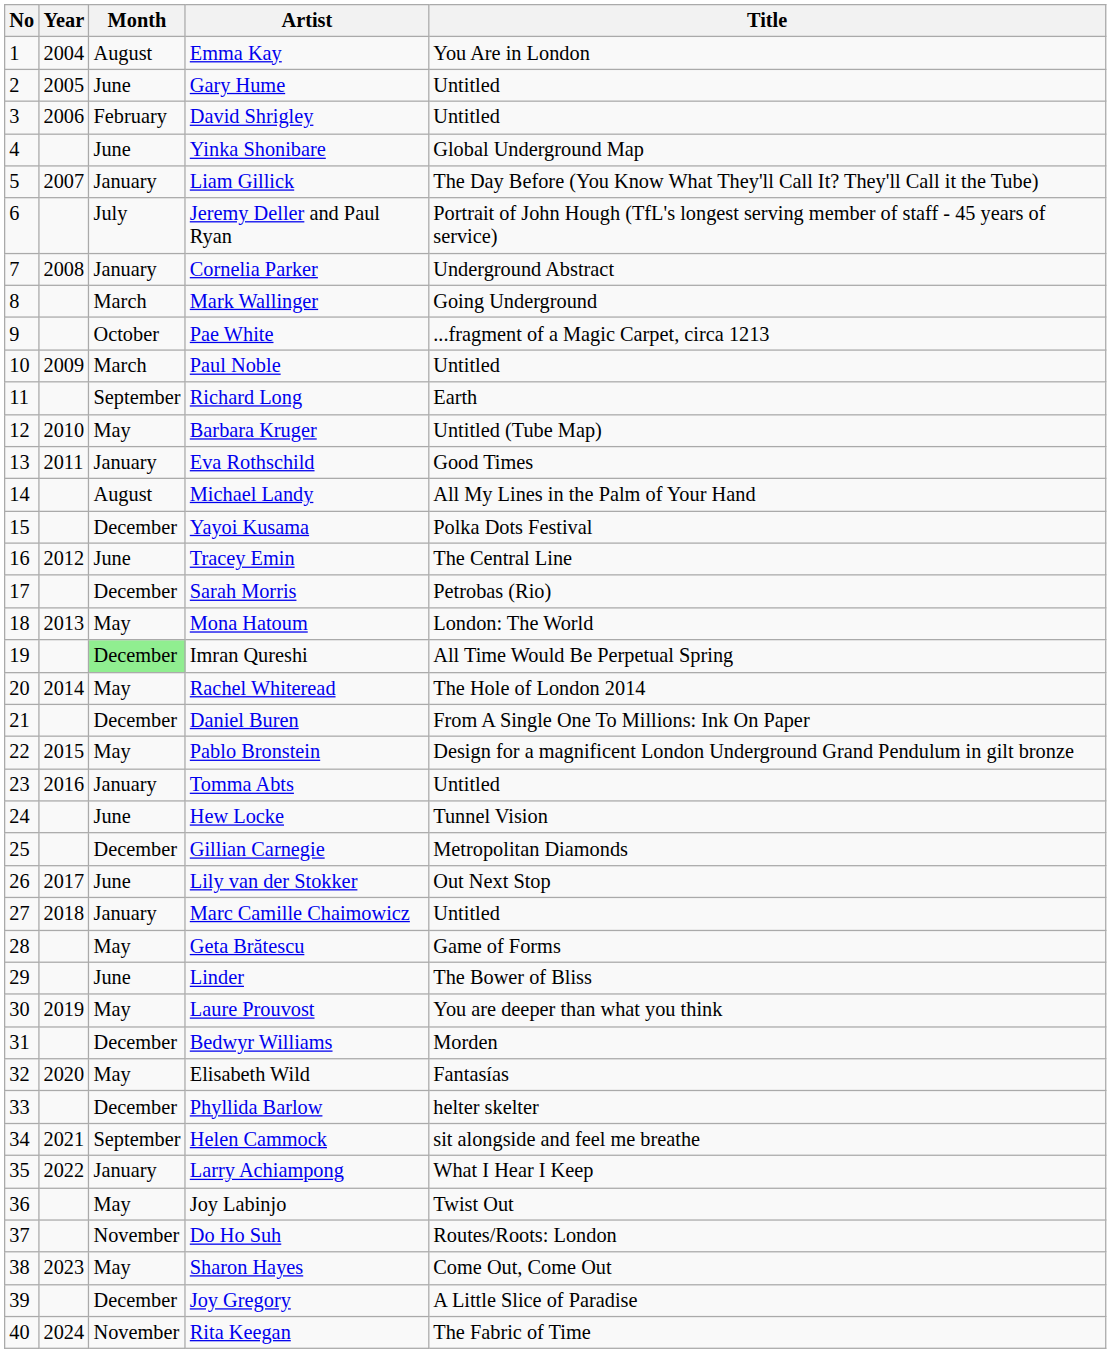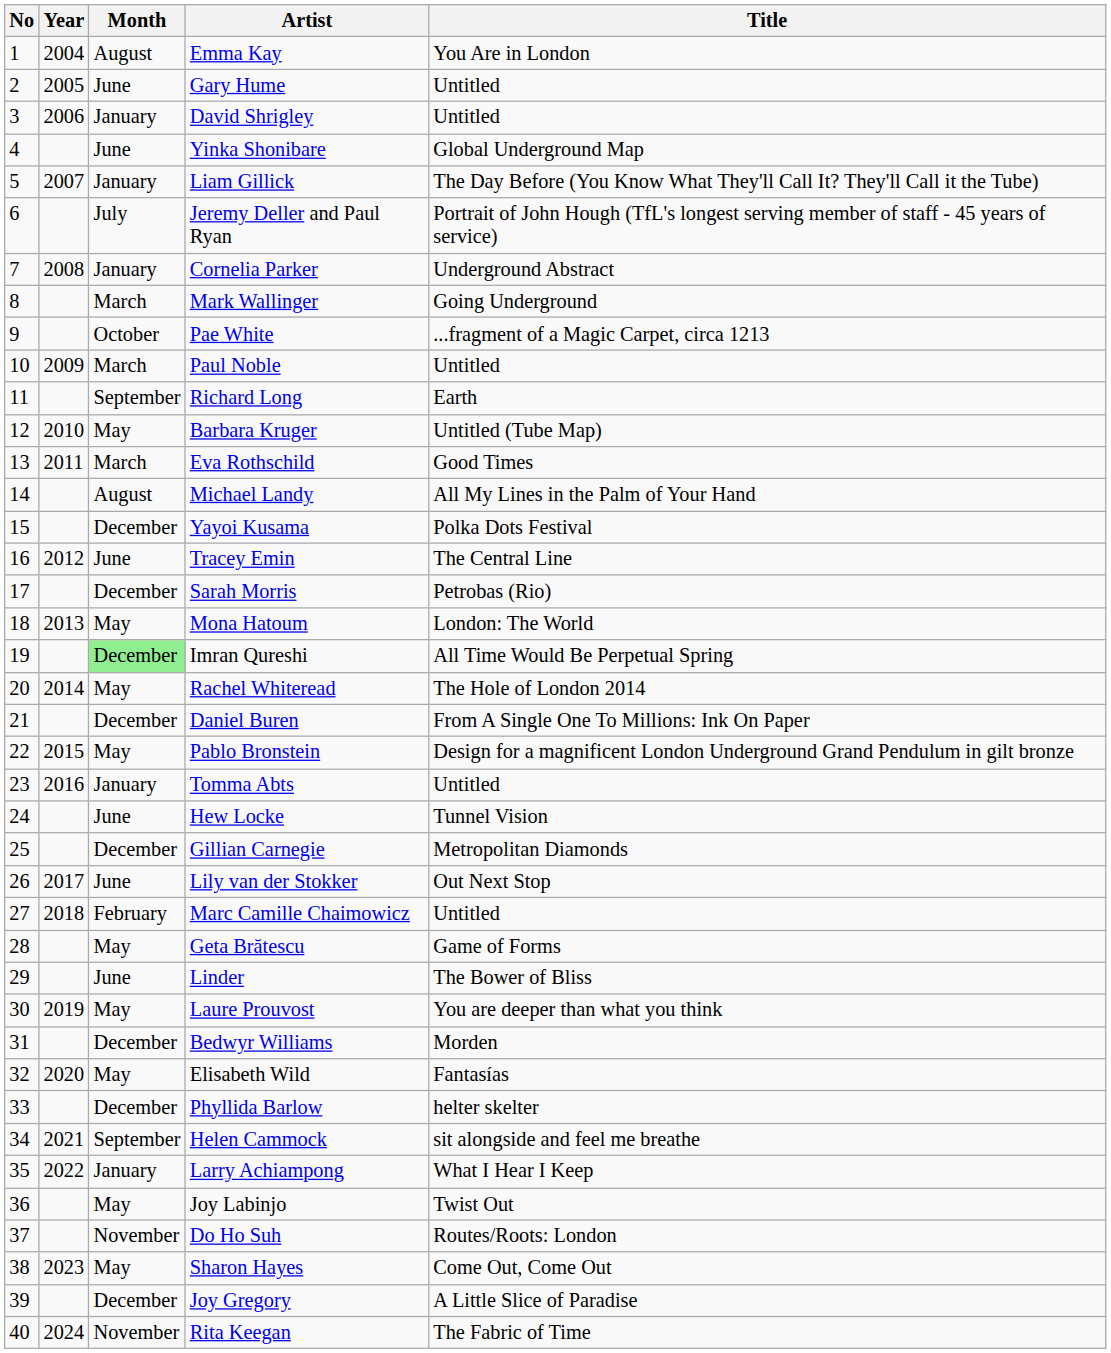David Shrigley | Month: February -> January
Eva Rothschild | Month: January -> March
Marc Camille Chaimowicz | Month: January -> February
